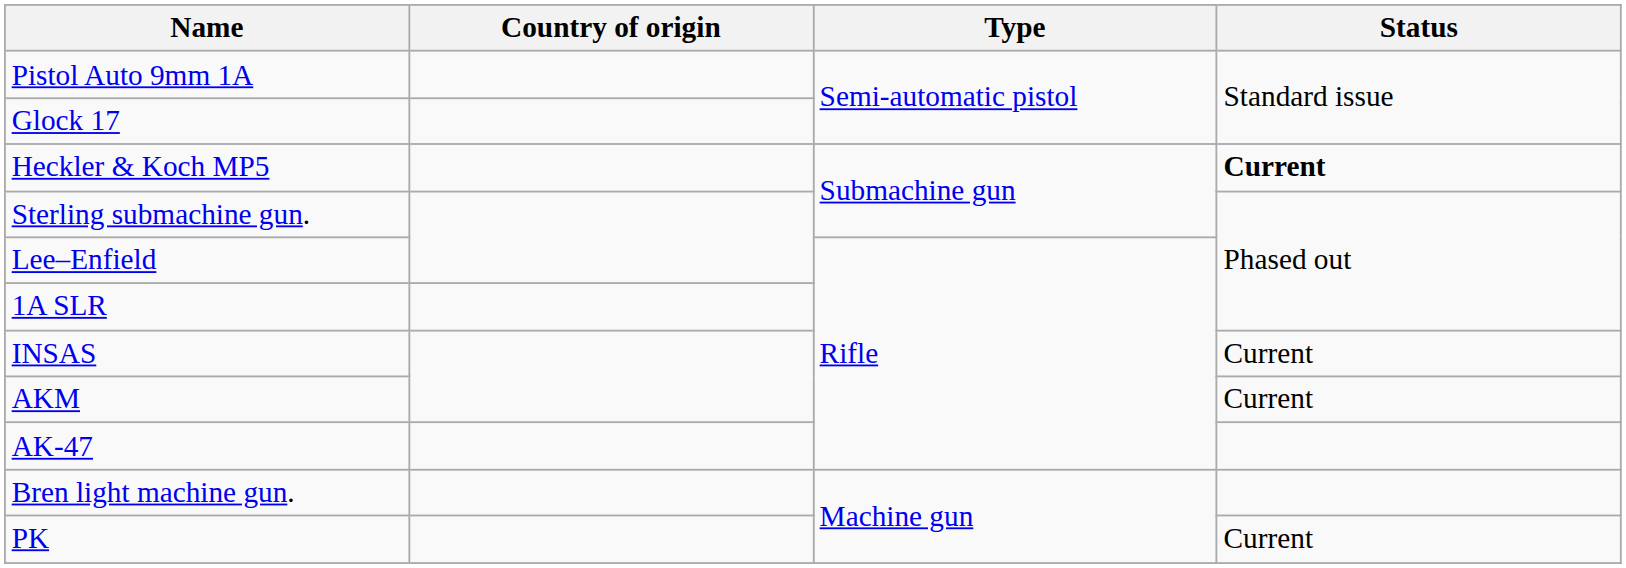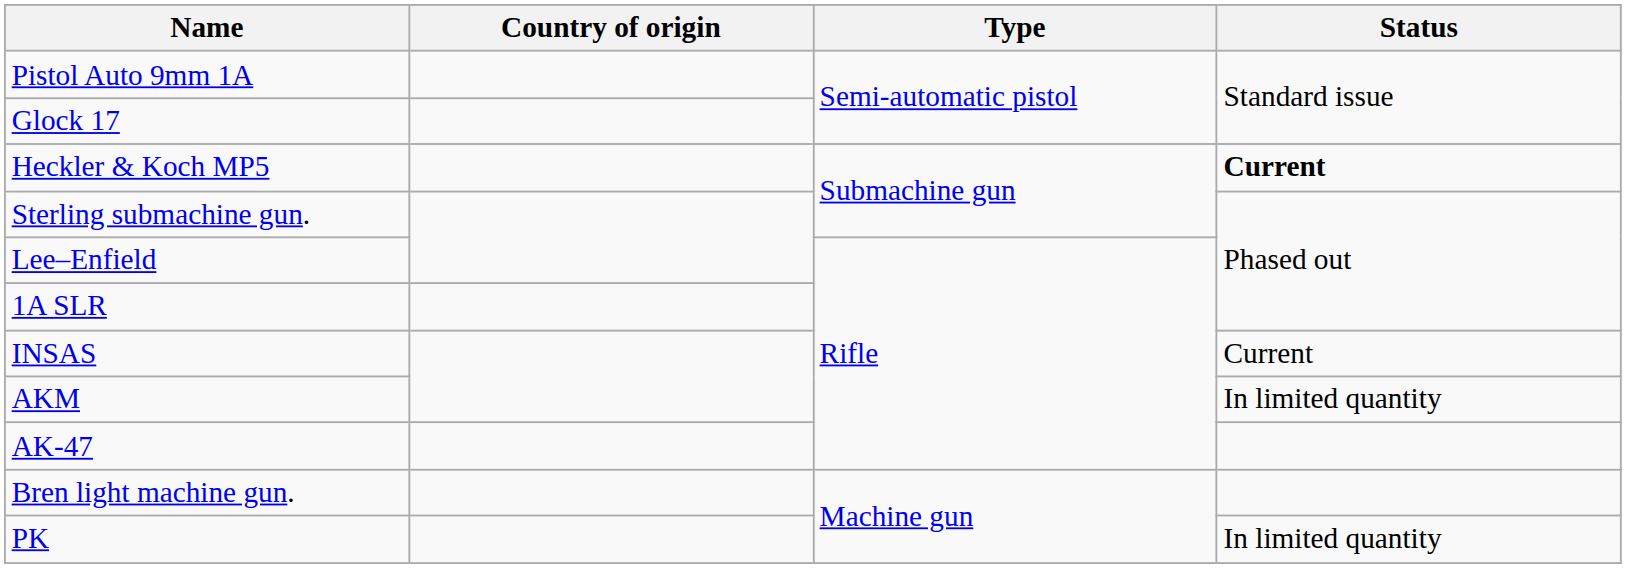AKM | Status: Current -> In limited quantity
PK | Status: Current -> In limited quantity
